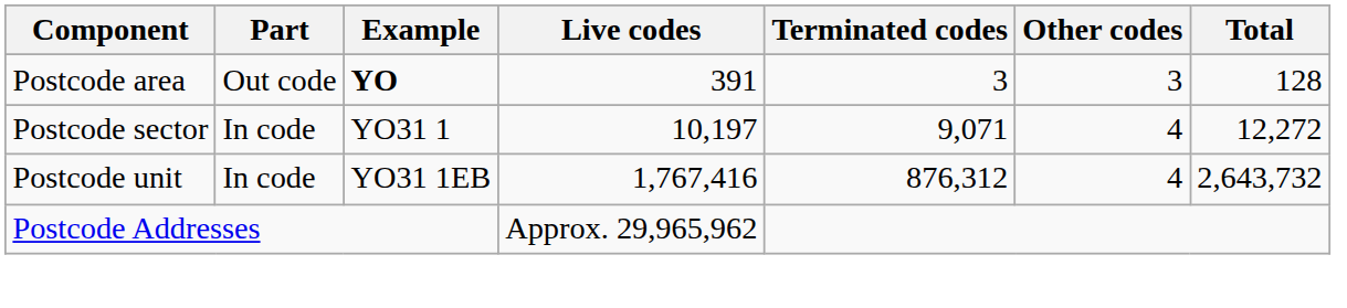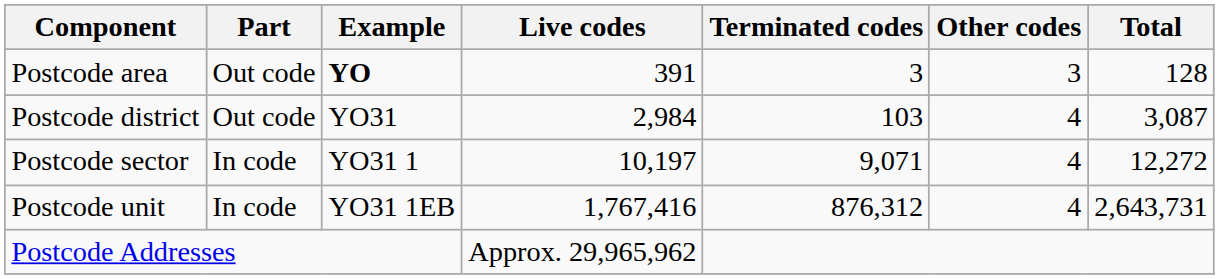+ row: Postcode district | Out code | YO31 | 2,984 | 103 | 4 | 3,087
Postcode unit | Total: 2,643,732 -> 2,643,731
